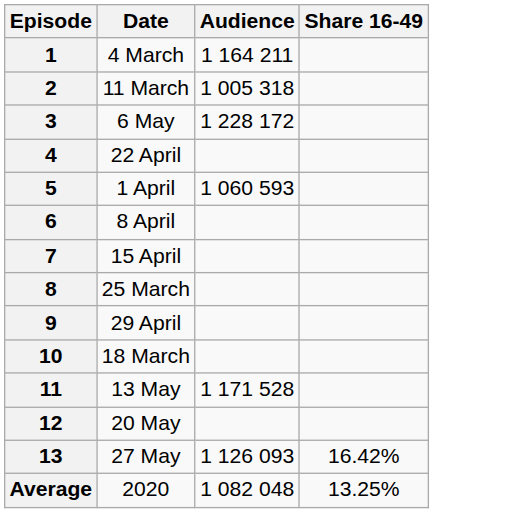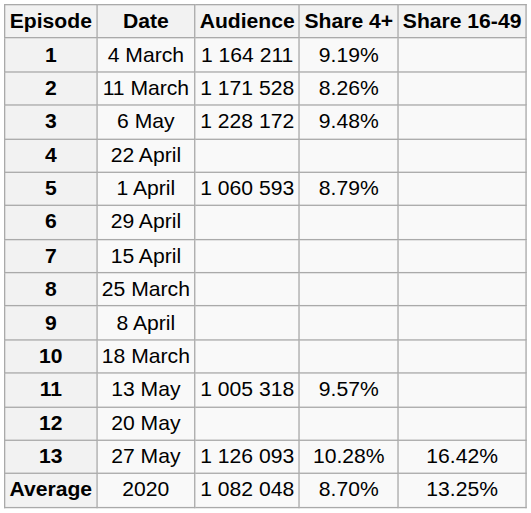+ column: Share 4+ | 9.19% | 8.26% | 9.48% | 8.79% | 9.57% | 10.28% | 8.70%
2 | Audience: 1 005 318 -> 1 171 528
6 | Date: 8 April -> 29 April
9 | Date: 29 April -> 8 April
11 | Audience: 1 171 528 -> 1 005 318
